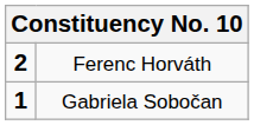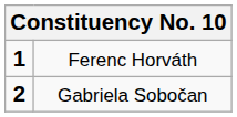Ferenc Horváth | column 1: 2 -> 1
Gabriela Sobočan | column 1: 1 -> 2
